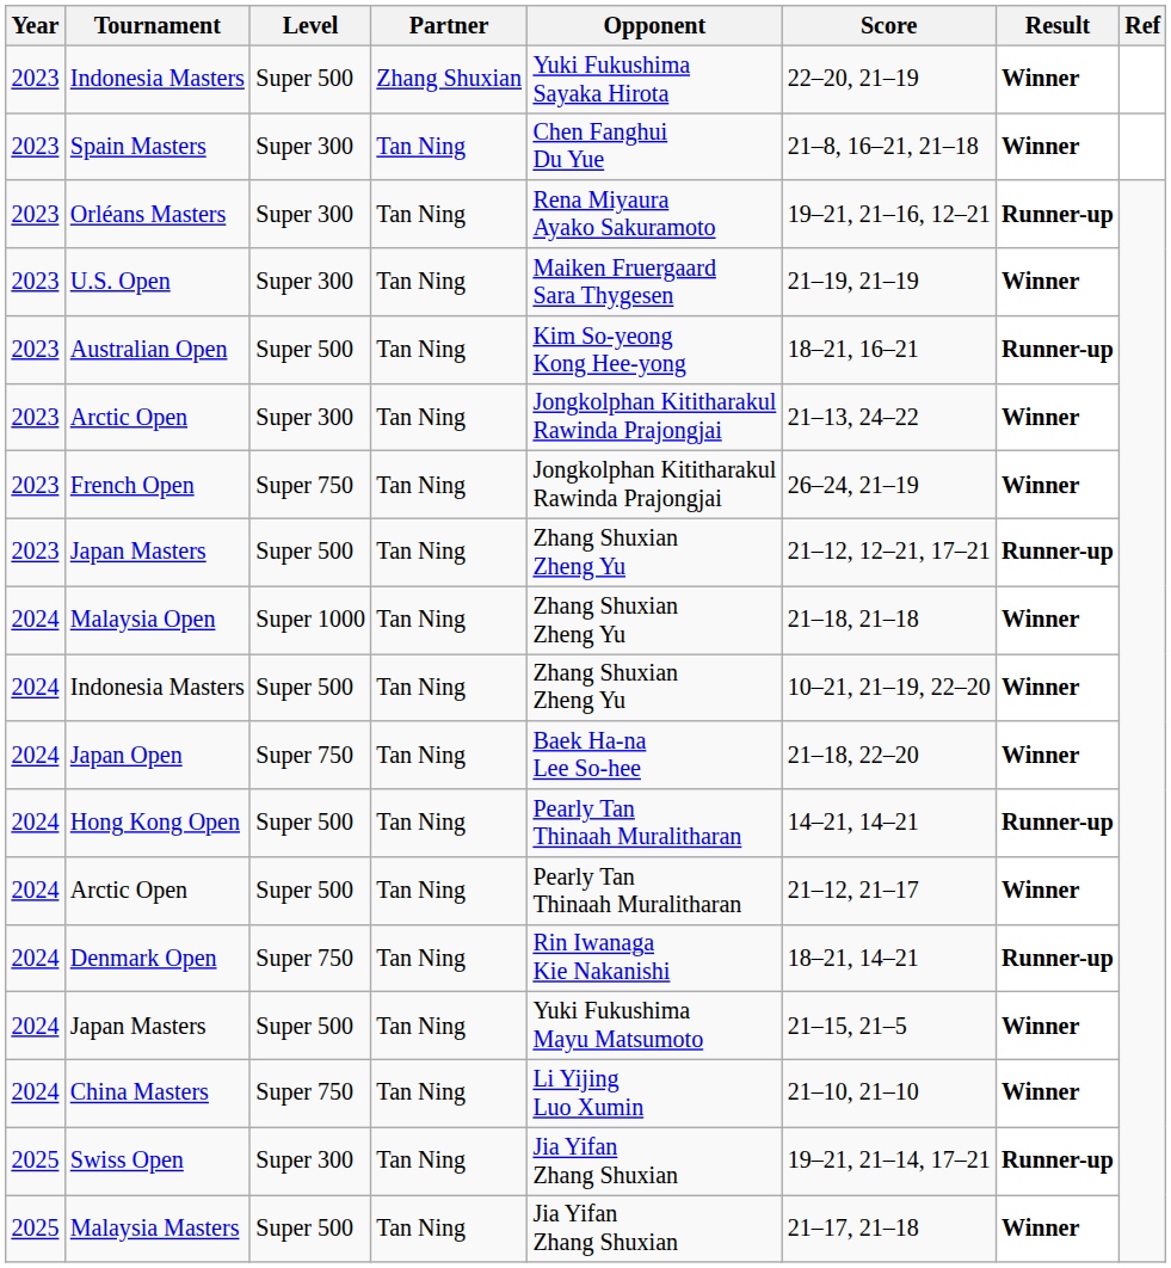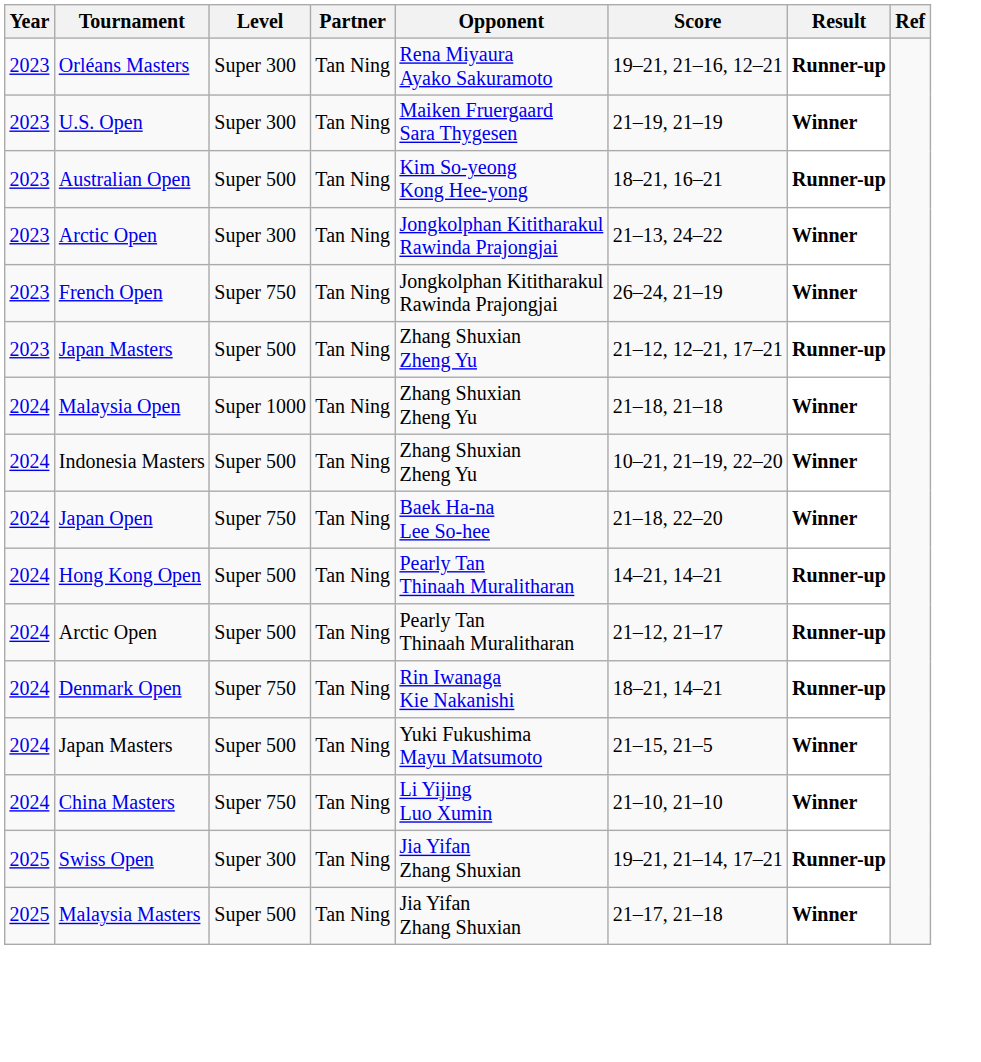- row: 2023 | Indonesia Masters | Super 500 | Zhang Shuxian | Yuki Fukushima Sayaka Hirota | 22–20, 21–19 | Winner
- row: 2023 | Spain Masters | Super 300 | Tan Ning | Chen Fanghui Du Yue | 21–8, 16–21, 21–18 | Winner
2024 / Arctic Open | Result: Winner -> Runner-up
